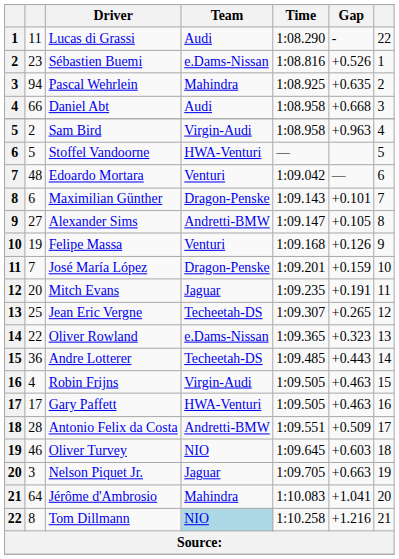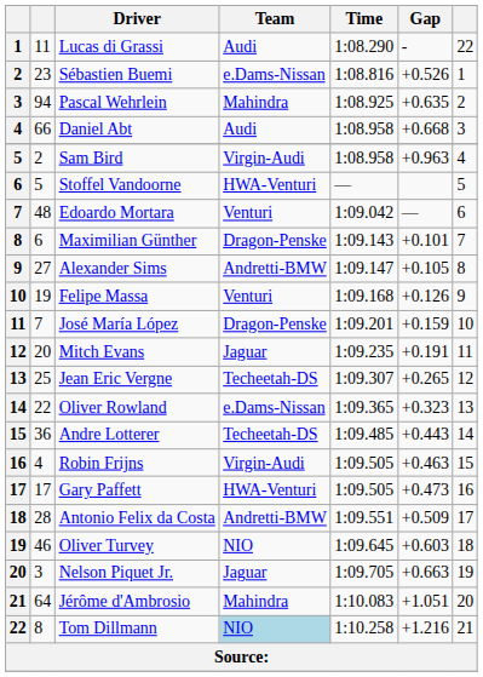Gary Paffett | Gap: +0.463 -> +0.473
Jérôme d'Ambrosio | Gap: +1.041 -> +1.051
